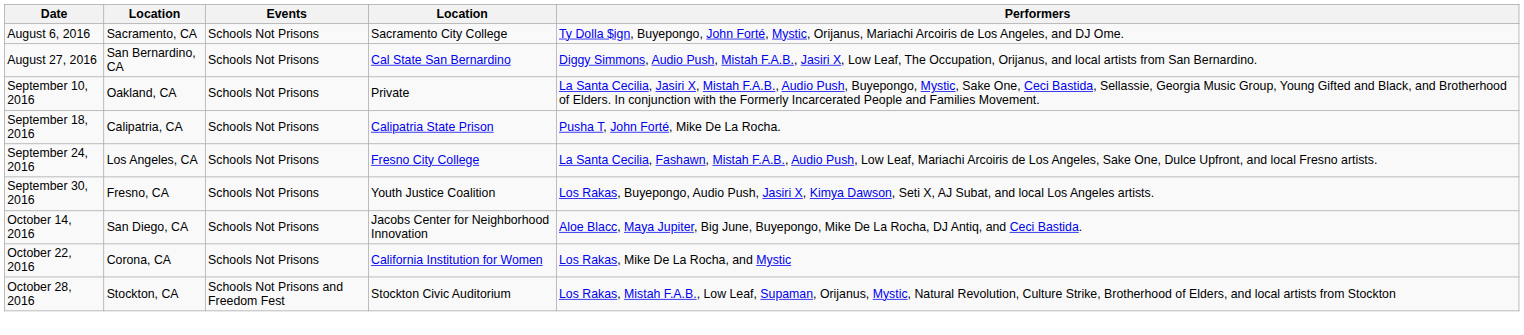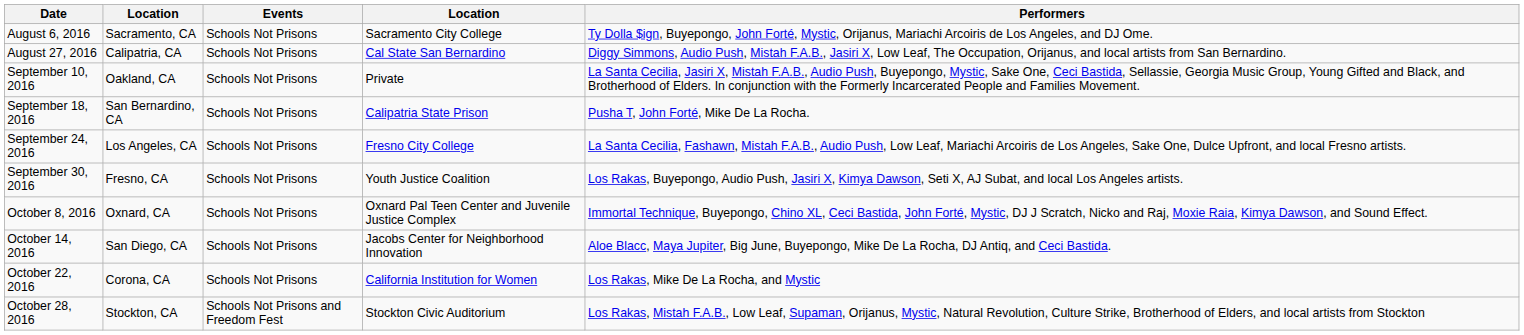August 27, 2016 | column 2: San Bernardino, CA -> Calipatria, CA
September 18, 2016 | column 2: Calipatria, CA -> San Bernardino, CA
+ row: October 8, 2016 | Oxnard, CA | Schools Not Prisons | Oxnard Pal Teen Center and Juvenile Justice Complex | Immortal Technique, Buyepongo, Chino XL, Ceci Bastida, John Forté, Mystic, DJ J Scratch, Nicko and Raj, Moxie Raia, Kimya Dawson, and Sound Effect.
